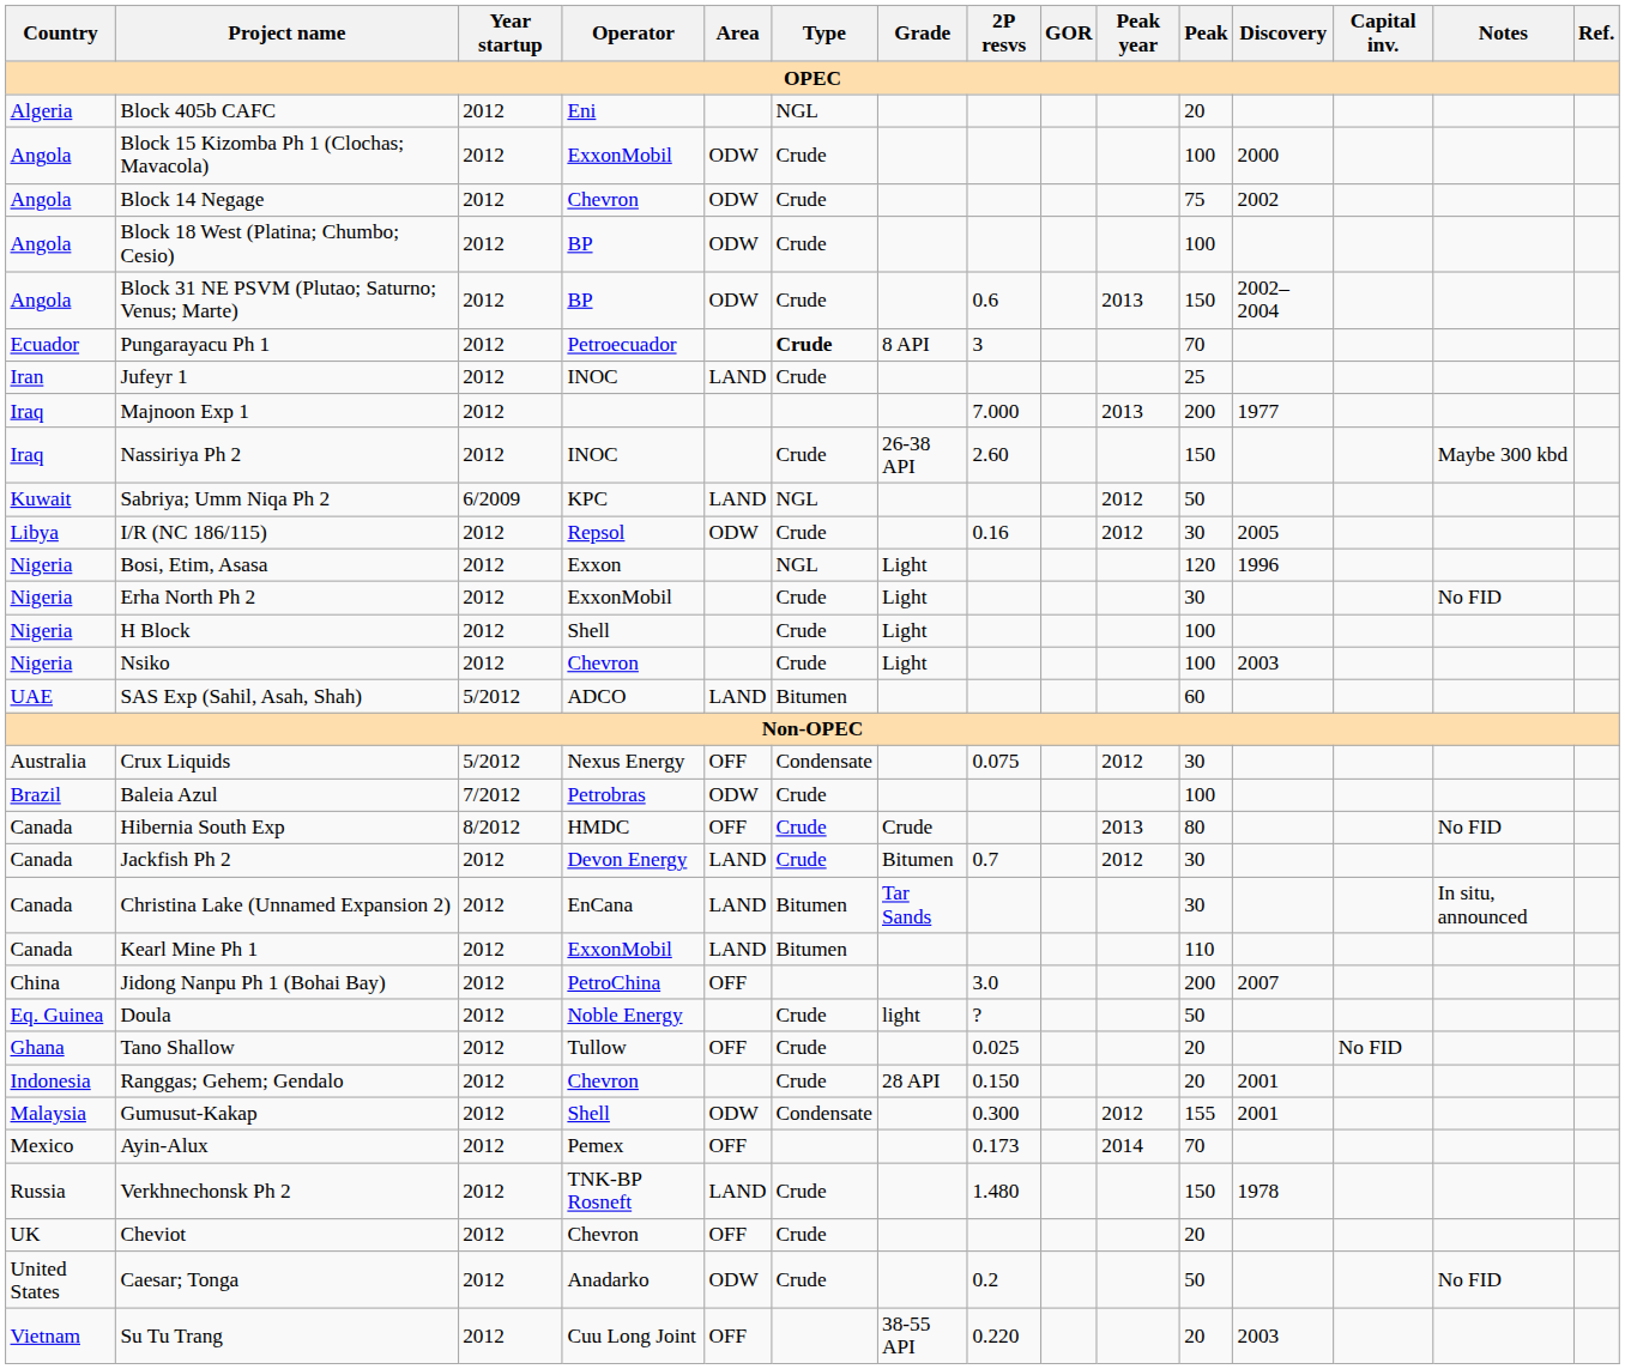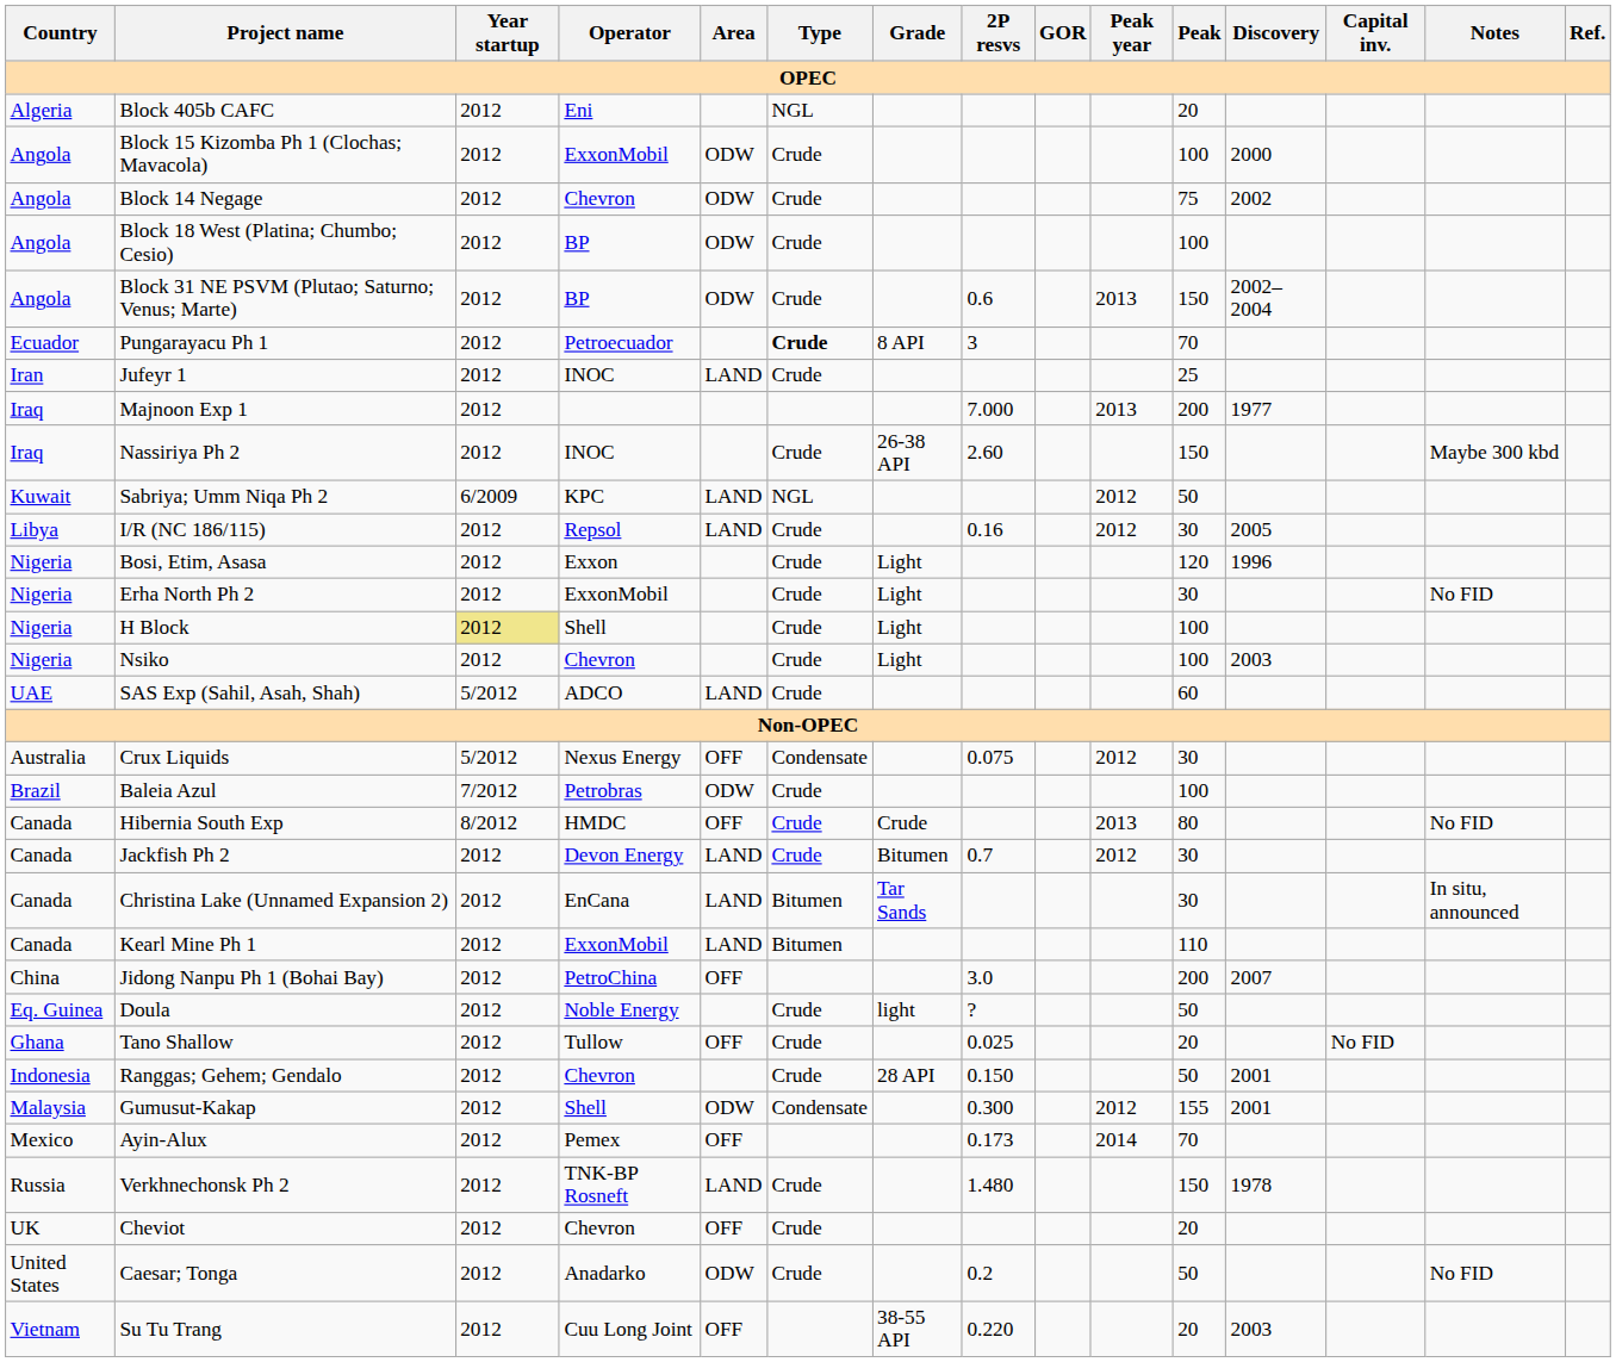I/R (NC 186/115) | Area: ODW -> LAND
Bosi, Etim, Asasa | Type: NGL -> Crude
H Block | Year startup: no background -> khaki background
SAS Exp (Sahil, Asah, Shah) | Type: Bitumen -> Crude
Ranggas; Gehem; Gendalo | Peak: 20 -> 50
